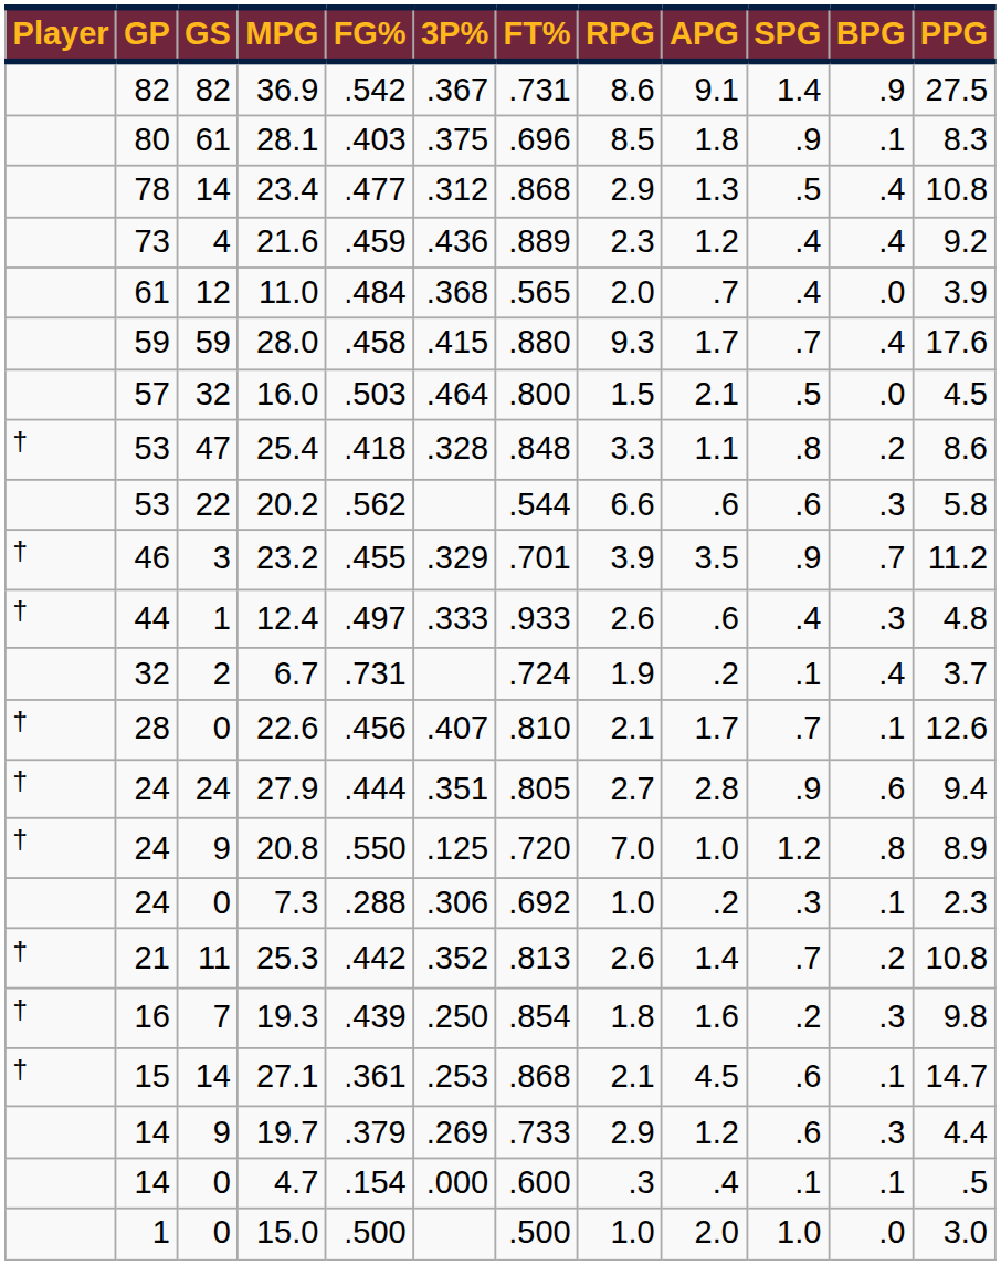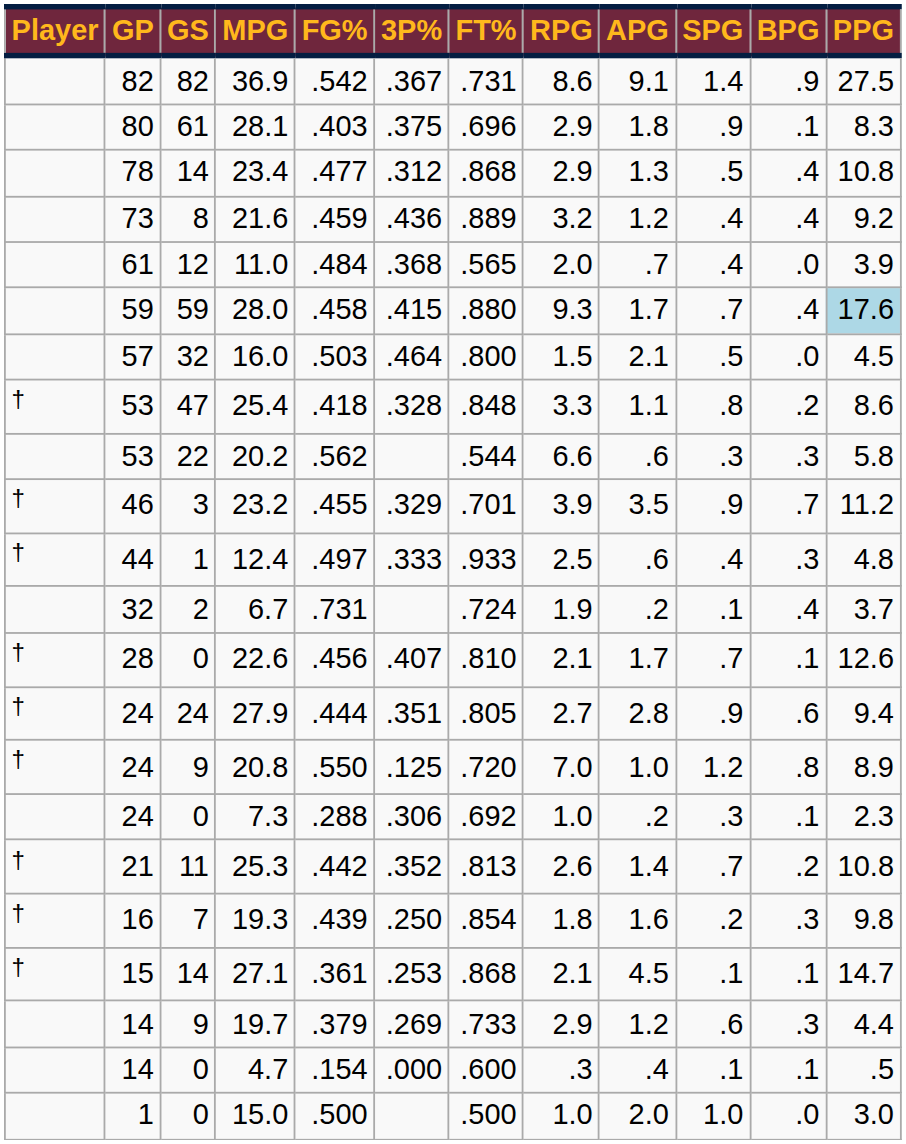28.1 | RPG: 8.5 -> 2.9
21.6 | GS: 4 -> 8
21.6 | RPG: 2.3 -> 3.2
28.0 | PPG: no background -> lightblue background
20.2 | SPG: .6 -> .3
12.4 | RPG: 2.6 -> 2.5
27.1 | SPG: .6 -> .1
